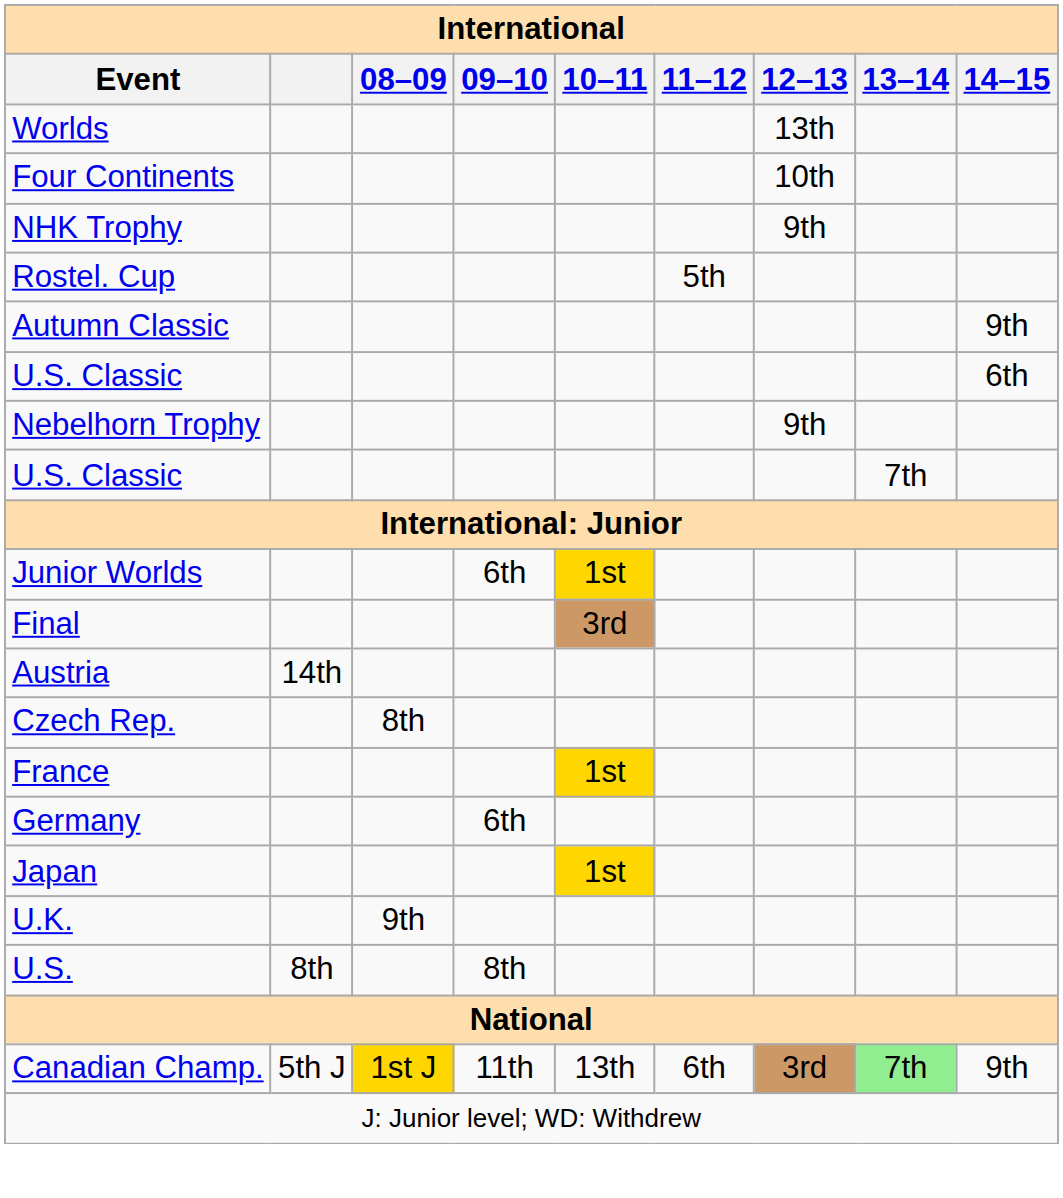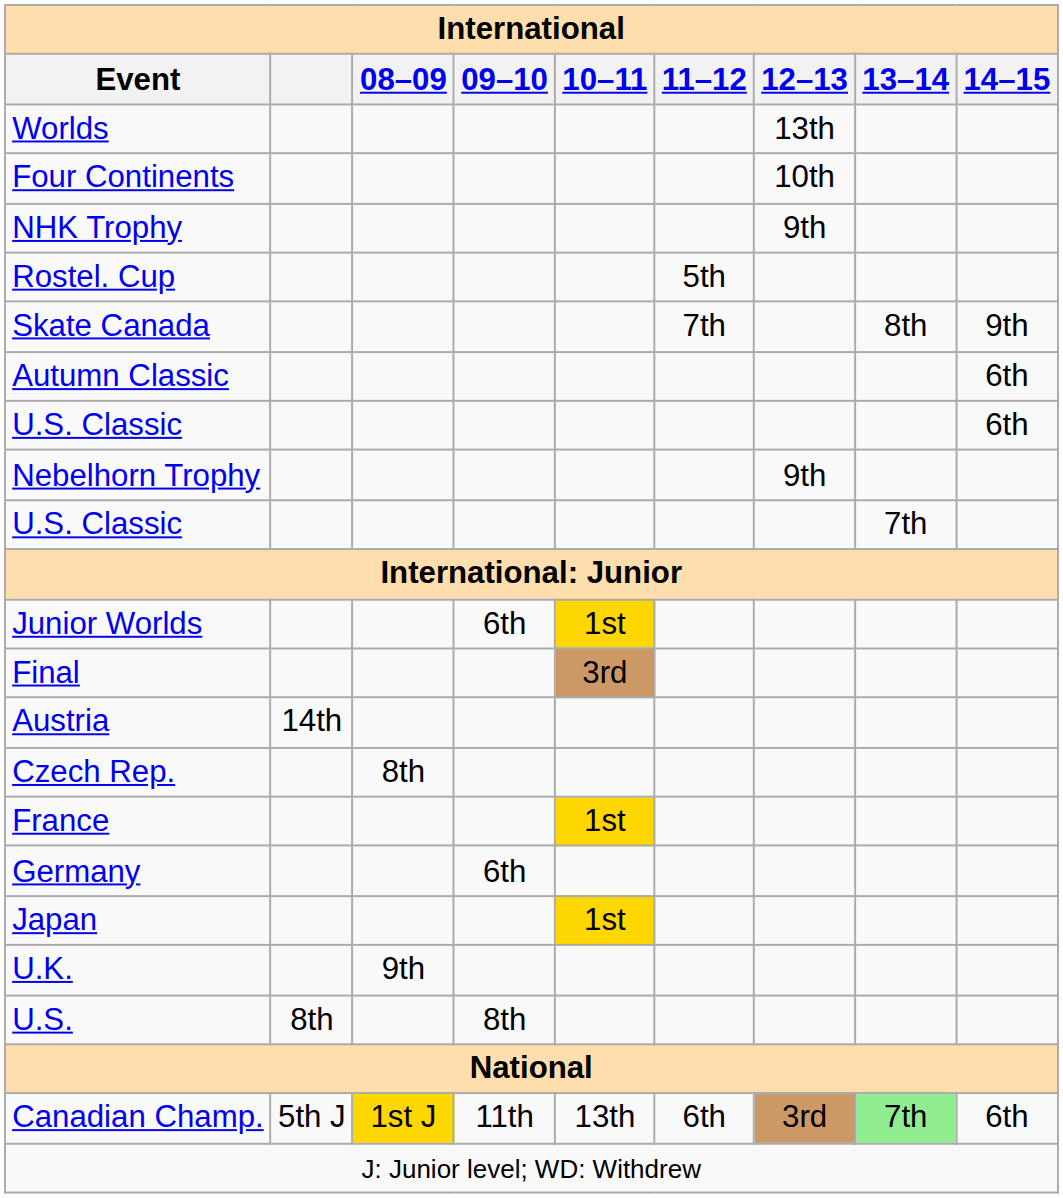+ row: Skate Canada | 7th | 8th | 9th
Autumn Classic | 14–15: 9th -> 6th
Canadian Champ. | 14–15: 9th -> 6th
